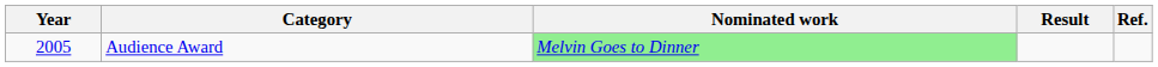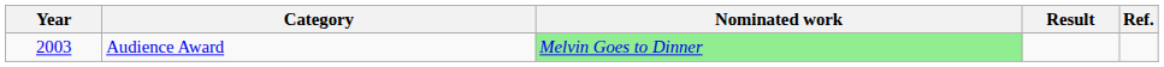Audience Award | Year: 2005 -> 2003
